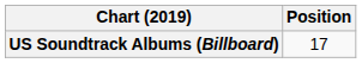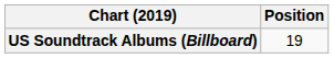US Soundtrack Albums (Billboard) | Position: 17 -> 19
